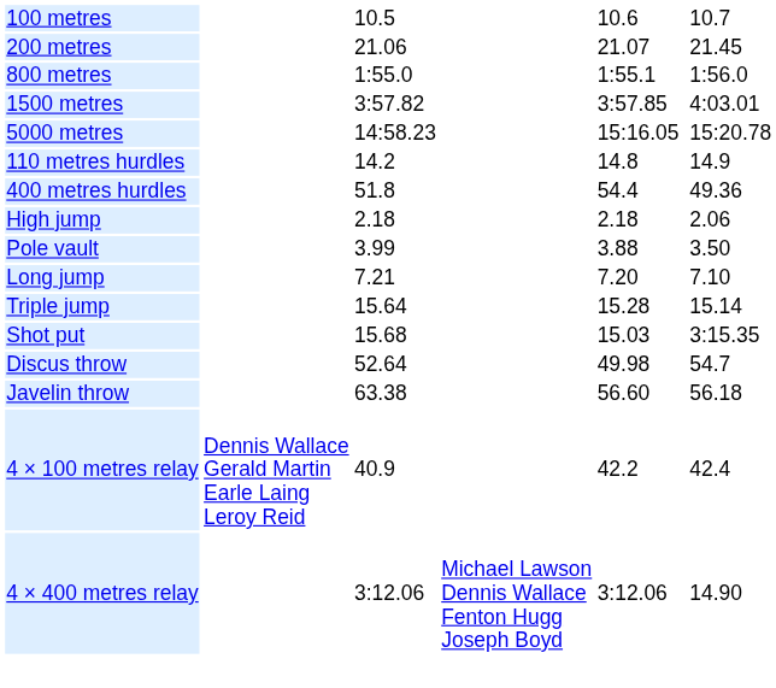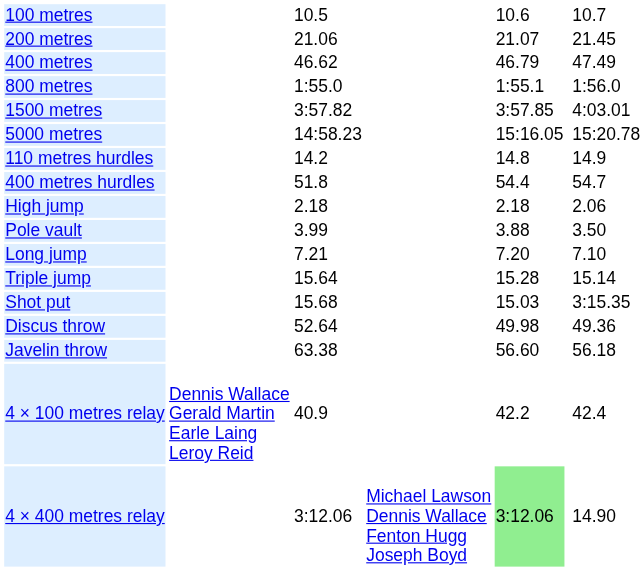+ row: 400 metres | 46.62 | 46.79 | 47.49
400 metres hurdles | column 7: 49.36 -> 54.7
Discus throw | column 7: 54.7 -> 49.36
4 × 400 metres relay | column 5: no background -> lightgreen background
